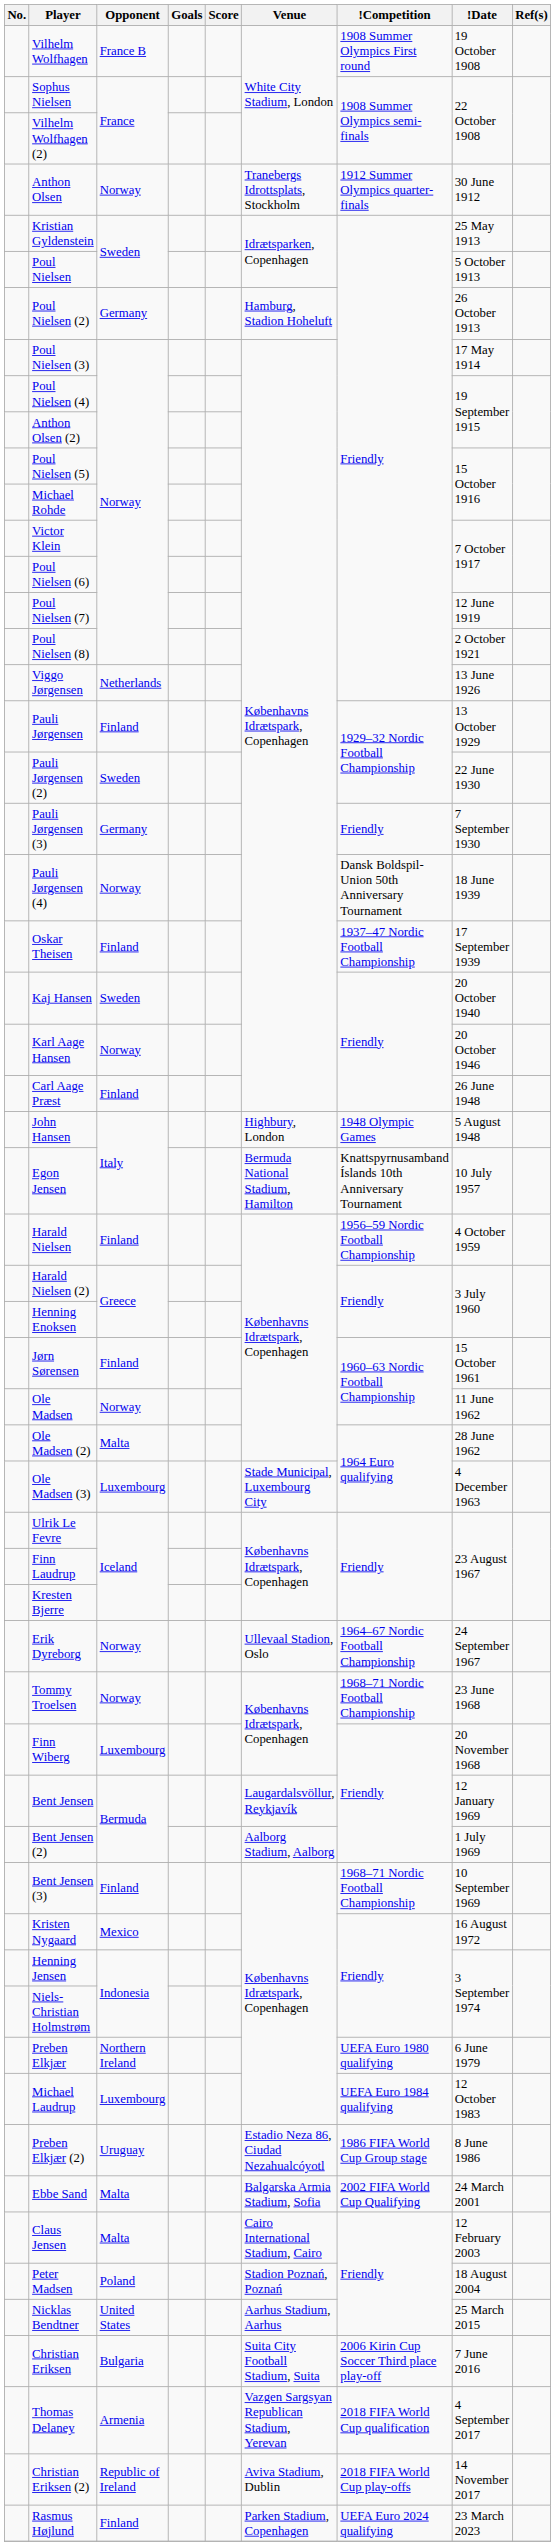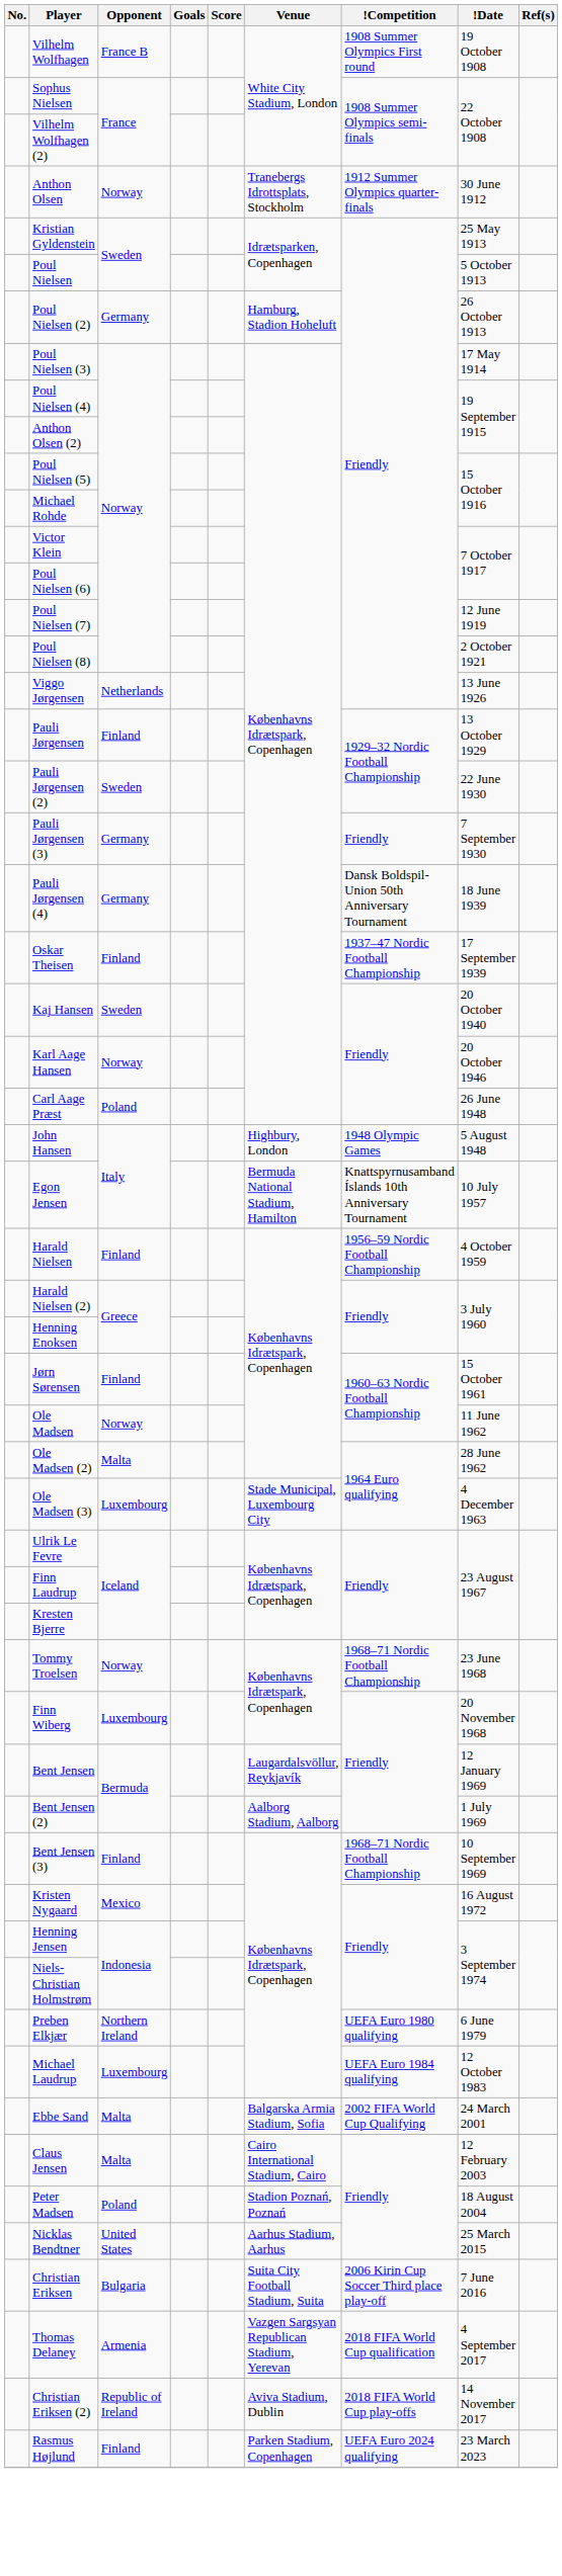Pauli Jørgensen (4) | Opponent: Norway -> Germany
Carl Aage Præst | Opponent: Finland -> Poland
- row: Erik Dyreborg | Norway | Ullevaal Stadion, Oslo | 1964–67 Nordic Football Championship | 24 September 1967
- row: Preben Elkjær (2) | Uruguay | Estadio Neza 86, Ciudad Nezahualcóyotl | 1986 FIFA World Cup Group stage | 8 June 1986
